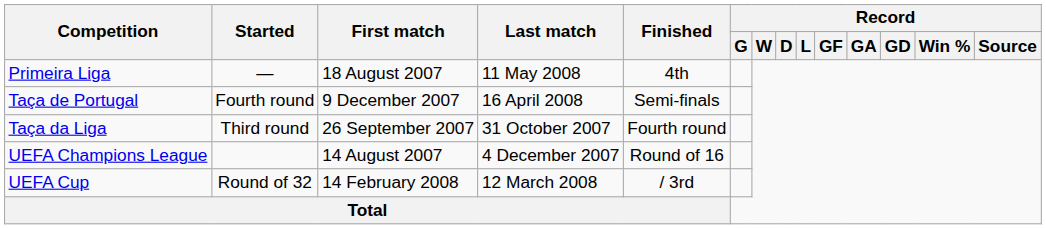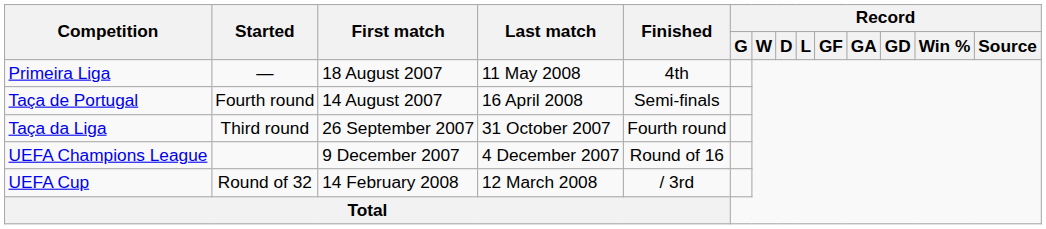Taça de Portugal | First match: 9 December 2007 -> 14 August 2007
UEFA Champions League | First match: 14 August 2007 -> 9 December 2007
